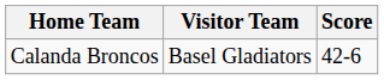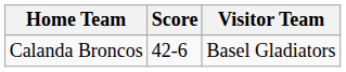columns swapped: Visitor Team <-> Score
